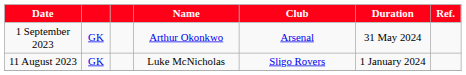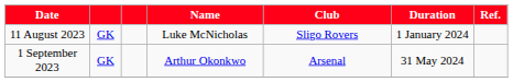rows swapped: 11 August 2023 <-> 1 September 2023
